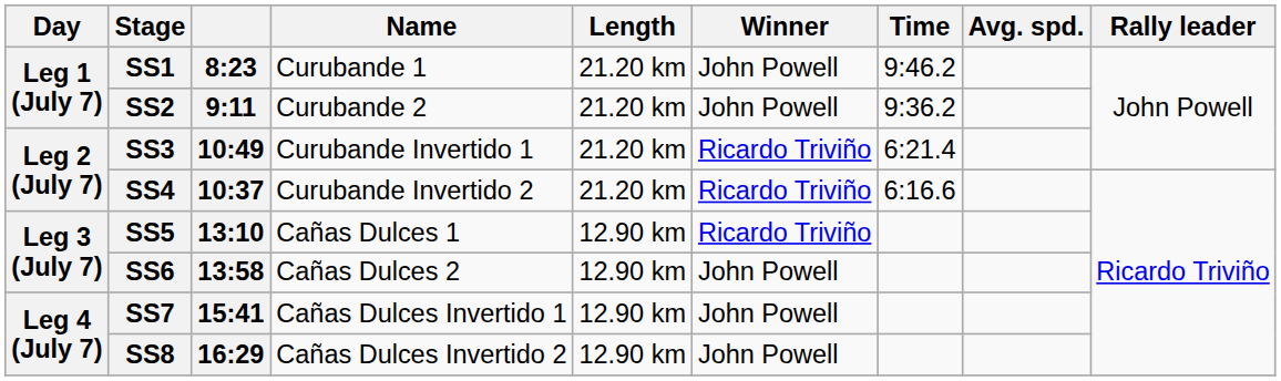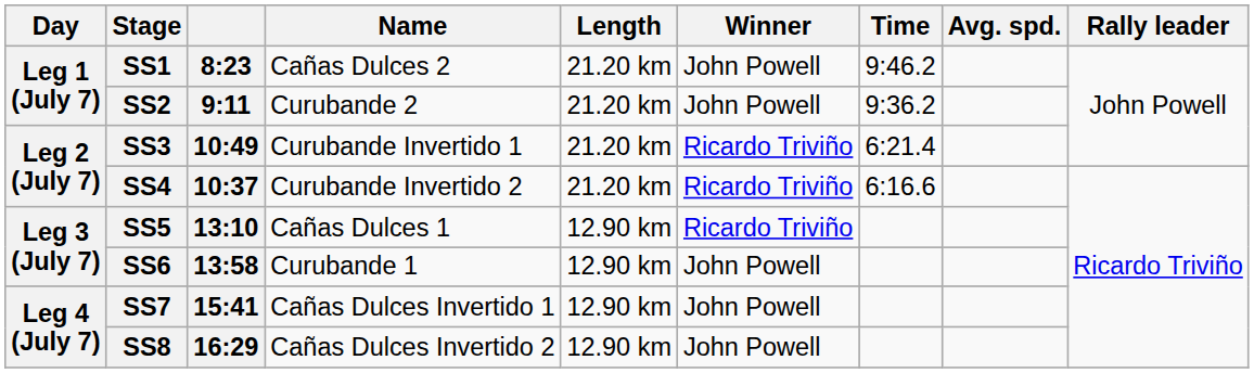SS1 | Name: Curubande 1 -> Cañas Dulces 2
SS6 | Name: Cañas Dulces 2 -> Curubande 1
